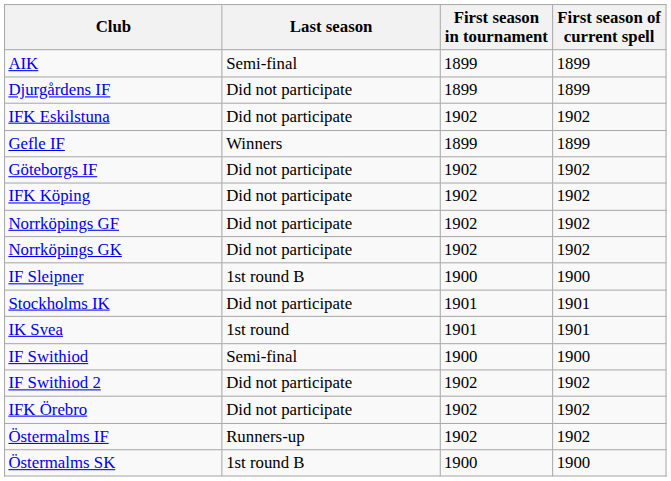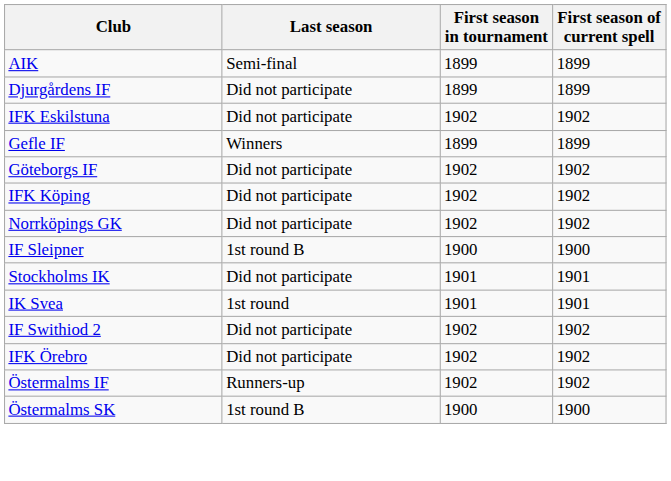- row: Norrköpings GF | Did not participate | 1902 | 1902
- row: IF Swithiod | Semi-final | 1900 | 1900
